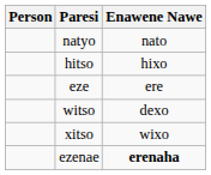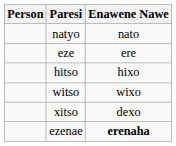rows swapped: hitso <-> eze
witso | Enawene Nawe: dexo -> wixo
xitso | Enawene Nawe: wixo -> dexo
